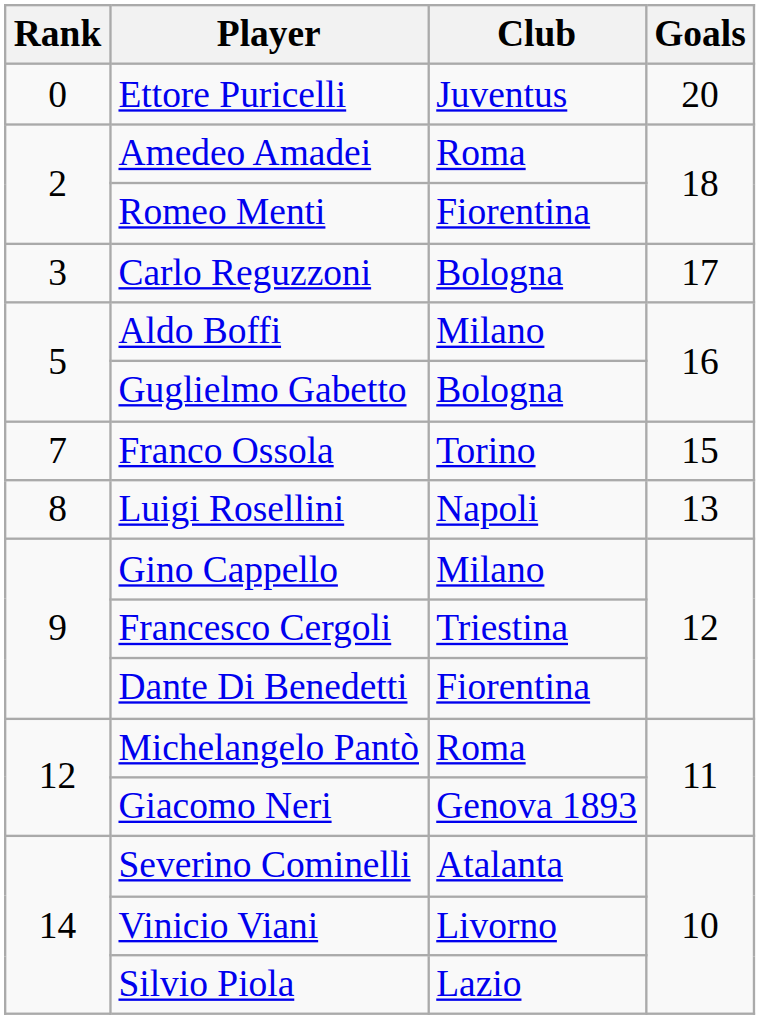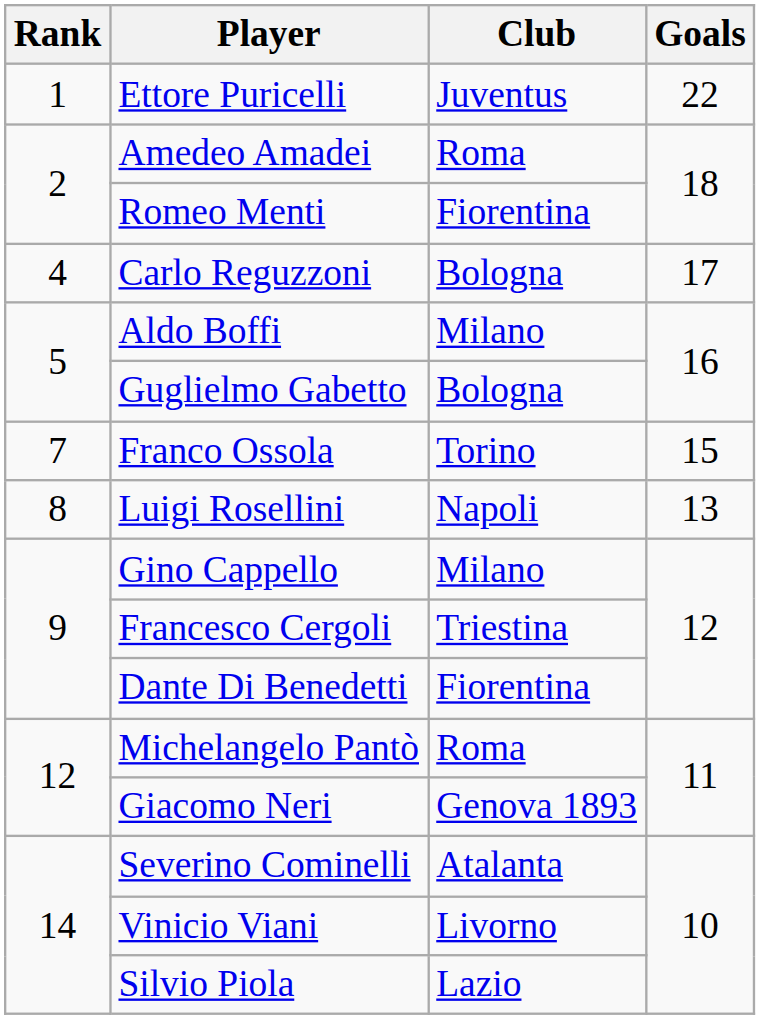Ettore Puricelli | Rank: 0 -> 1
Ettore Puricelli | Goals: 20 -> 22
Carlo Reguzzoni | Rank: 3 -> 4
